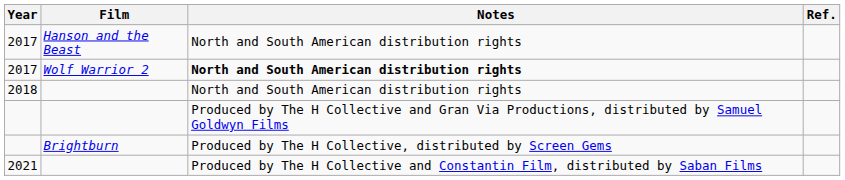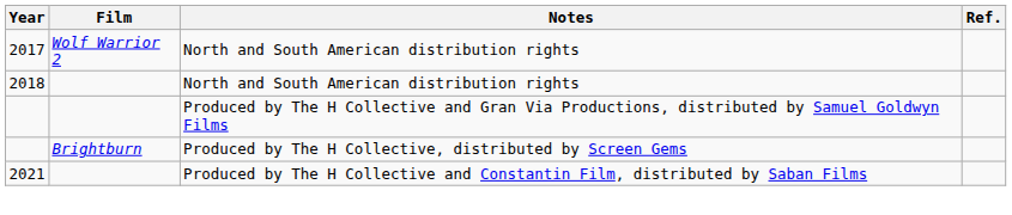- row: 2017 | Hanson and the Beast | North and South American distribution rights
2017 / Wolf Warrior 2 | Notes: bold -> normal
